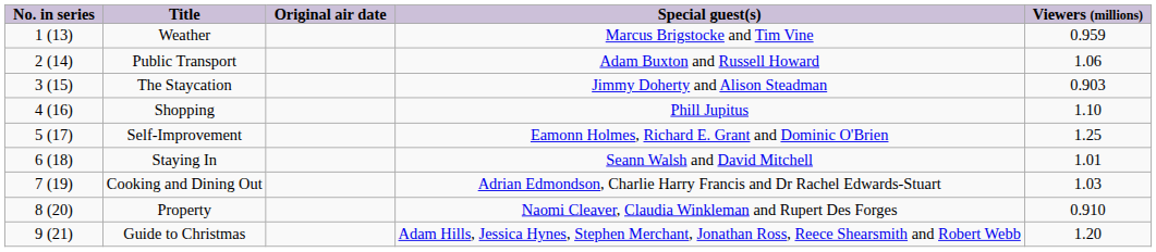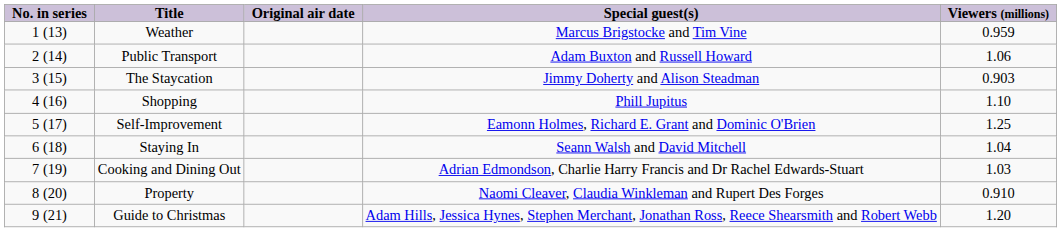Staying In | Viewers (millions): 1.01 -> 1.04
